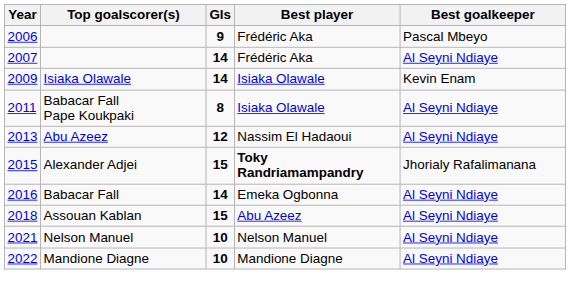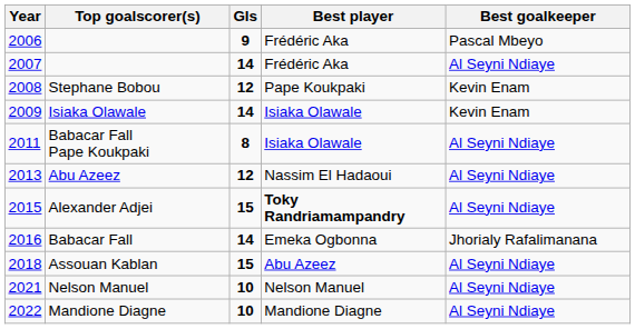+ row: 2008 | Stephane Bobou | 12 | Pape Koukpaki | Kevin Enam
Alexander Adjei | Best goalkeeper: Jhorialy Rafalimanana -> Al Seyni Ndiaye
Babacar Fall | Best goalkeeper: Al Seyni Ndiaye -> Jhorialy Rafalimanana
